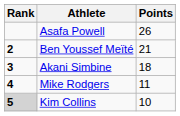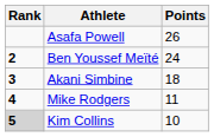Ben Youssef Meïté | Points: 21 -> 24
